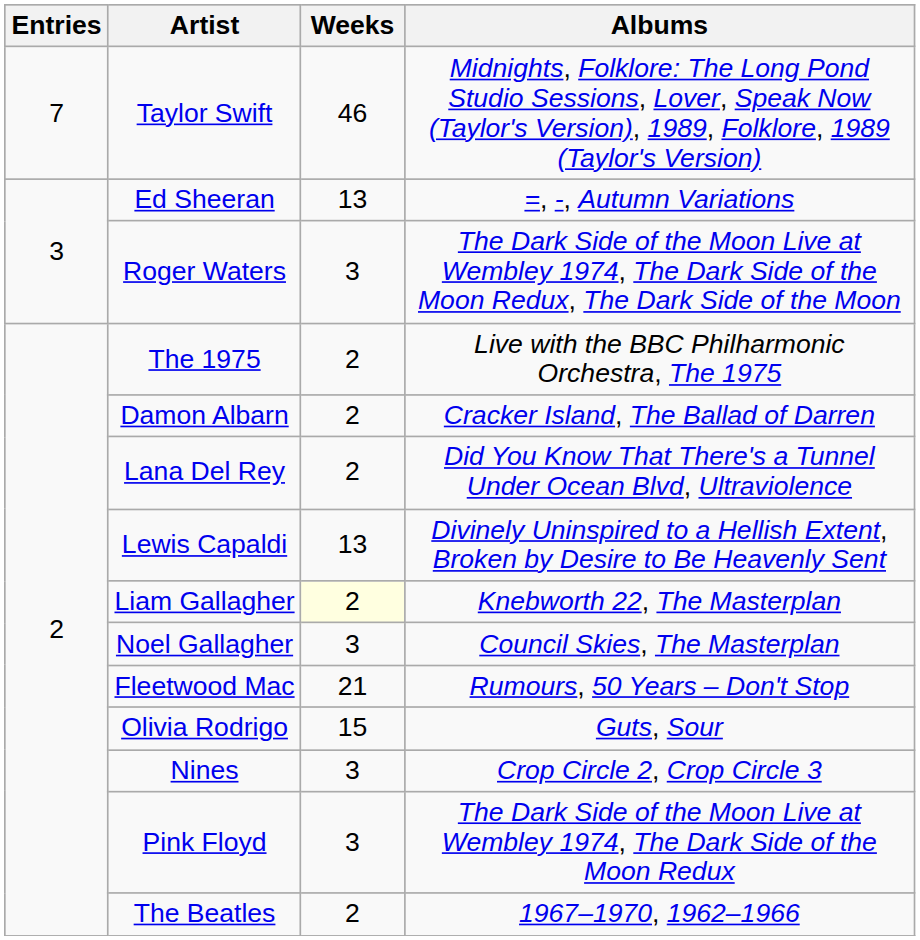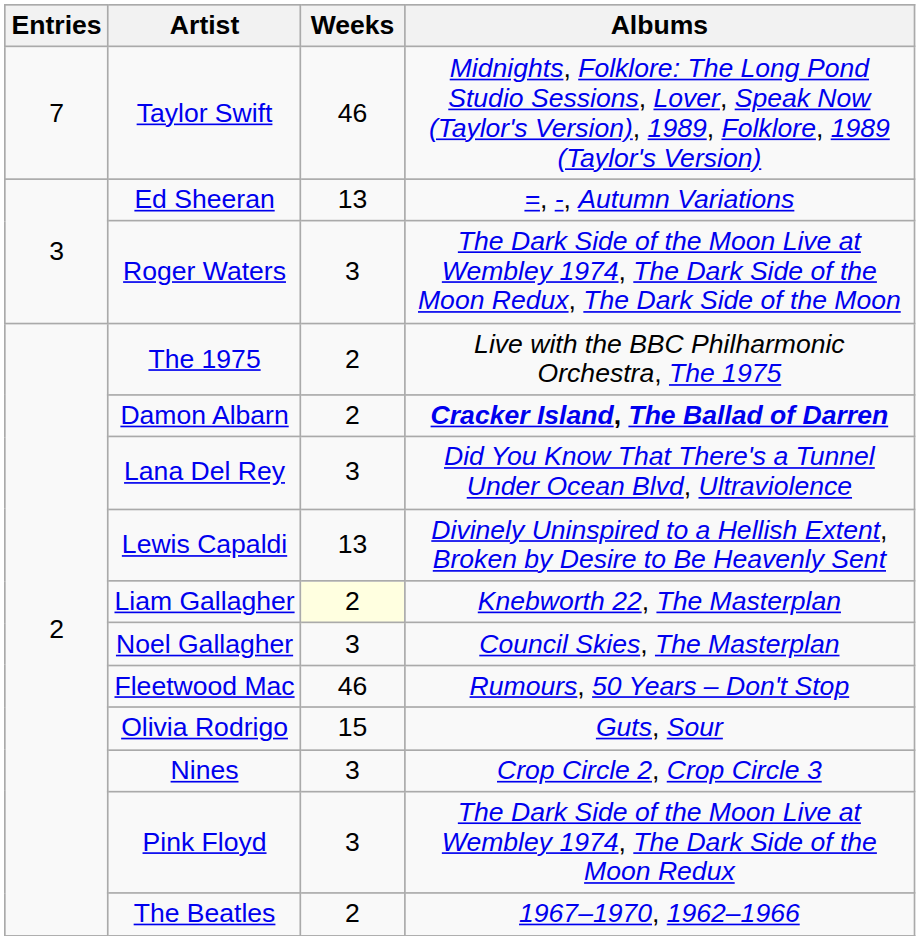Damon Albarn | Albums: normal -> bold
Lana Del Rey | Weeks: 2 -> 3
Fleetwood Mac | Weeks: 21 -> 46
